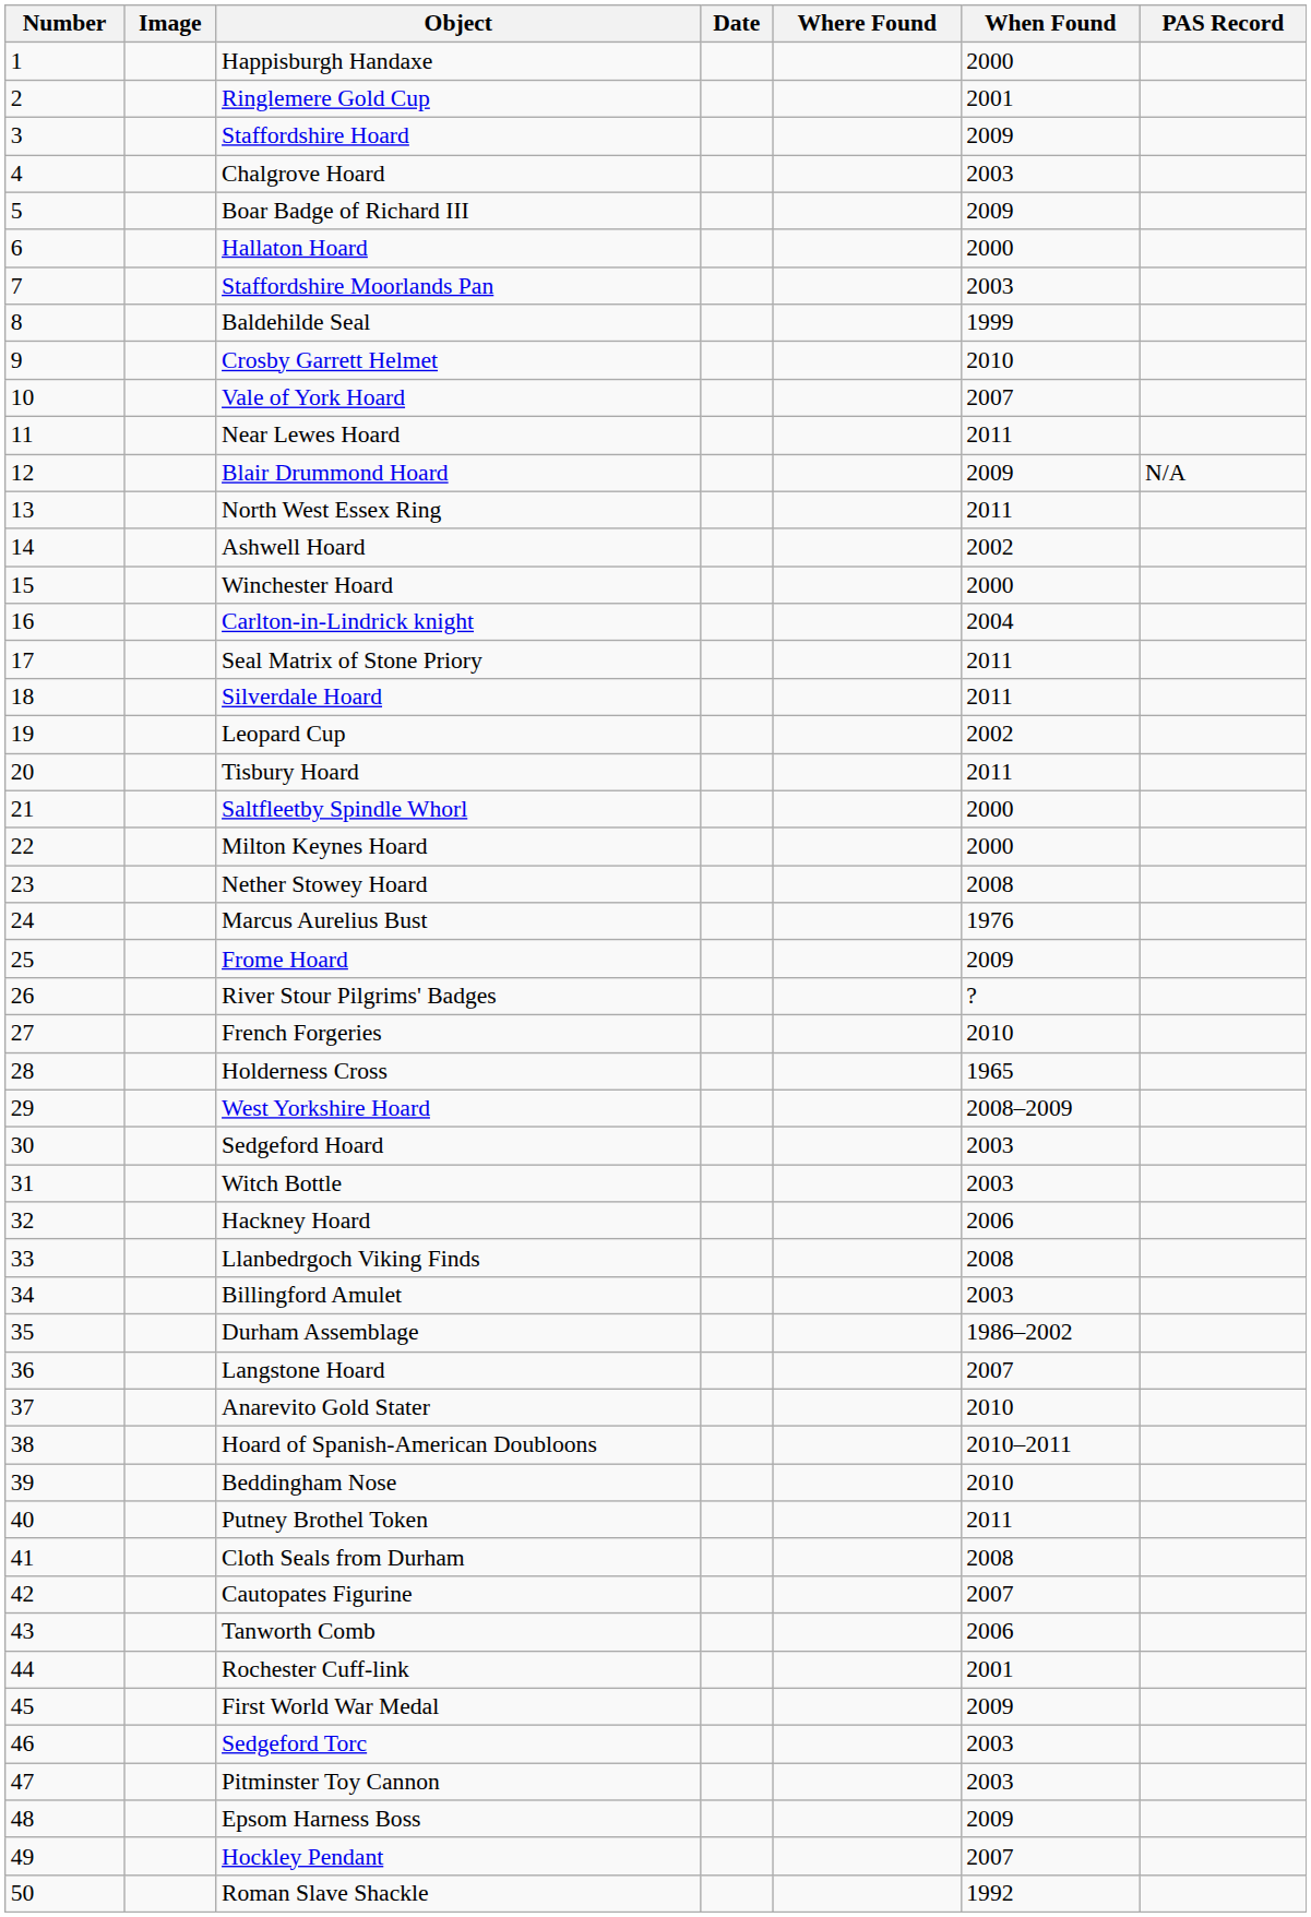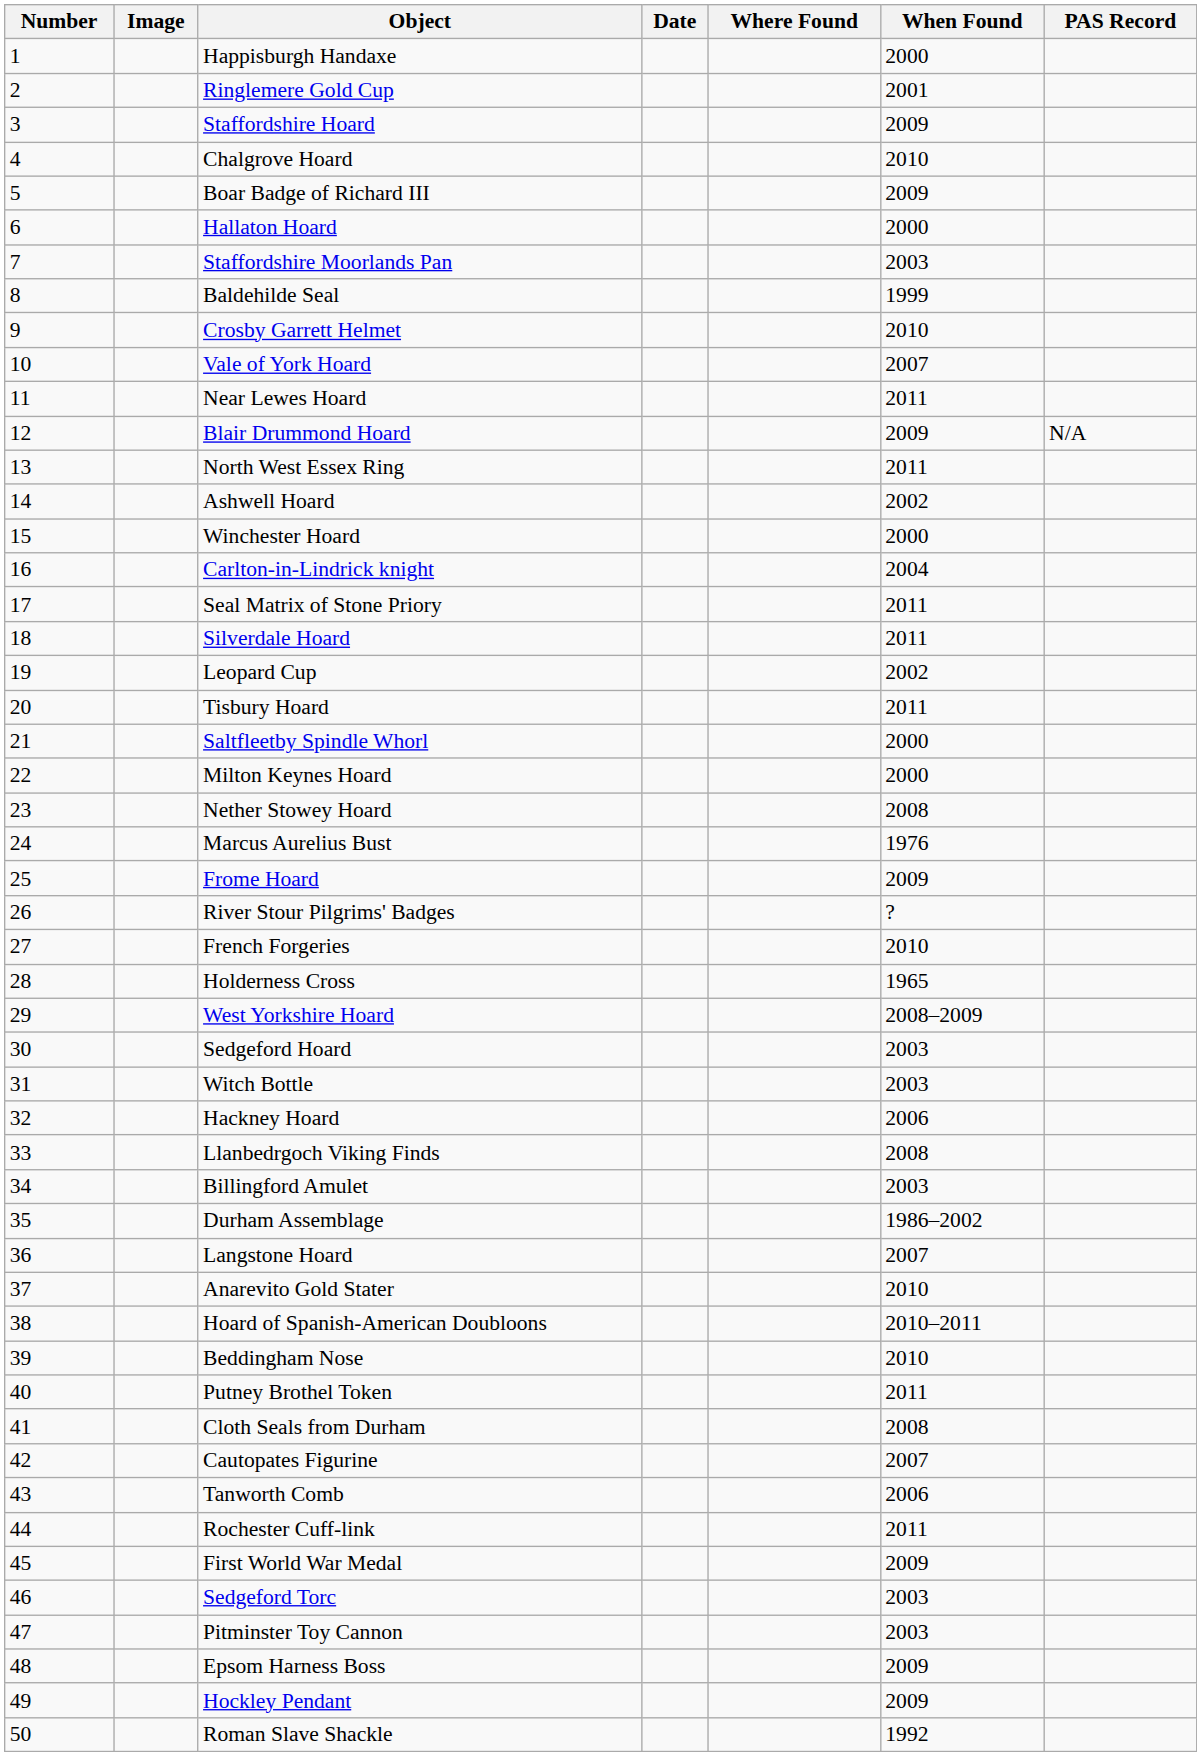Chalgrove Hoard | When Found: 2003 -> 2010
Rochester Cuff-link | When Found: 2001 -> 2011
Hockley Pendant | When Found: 2007 -> 2009
